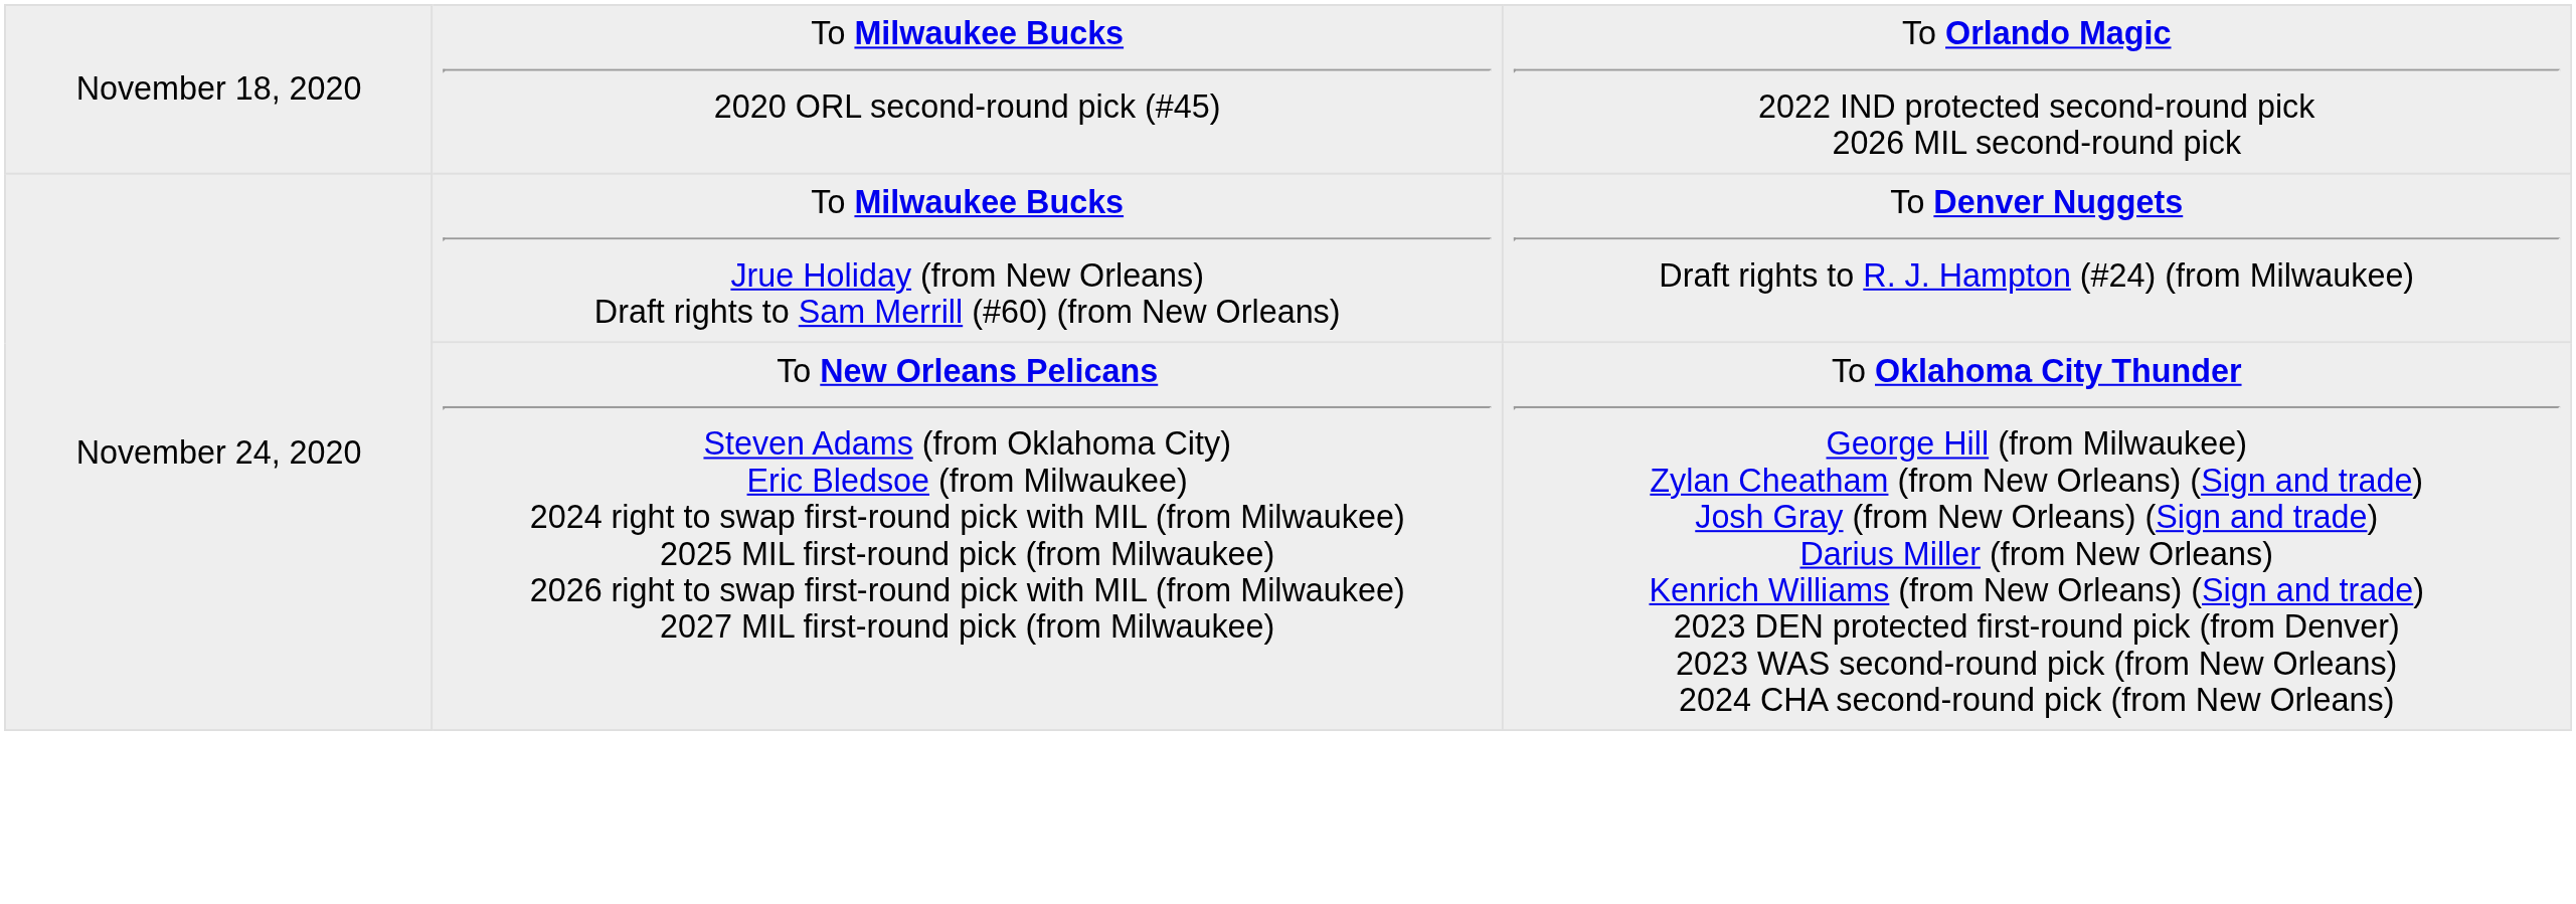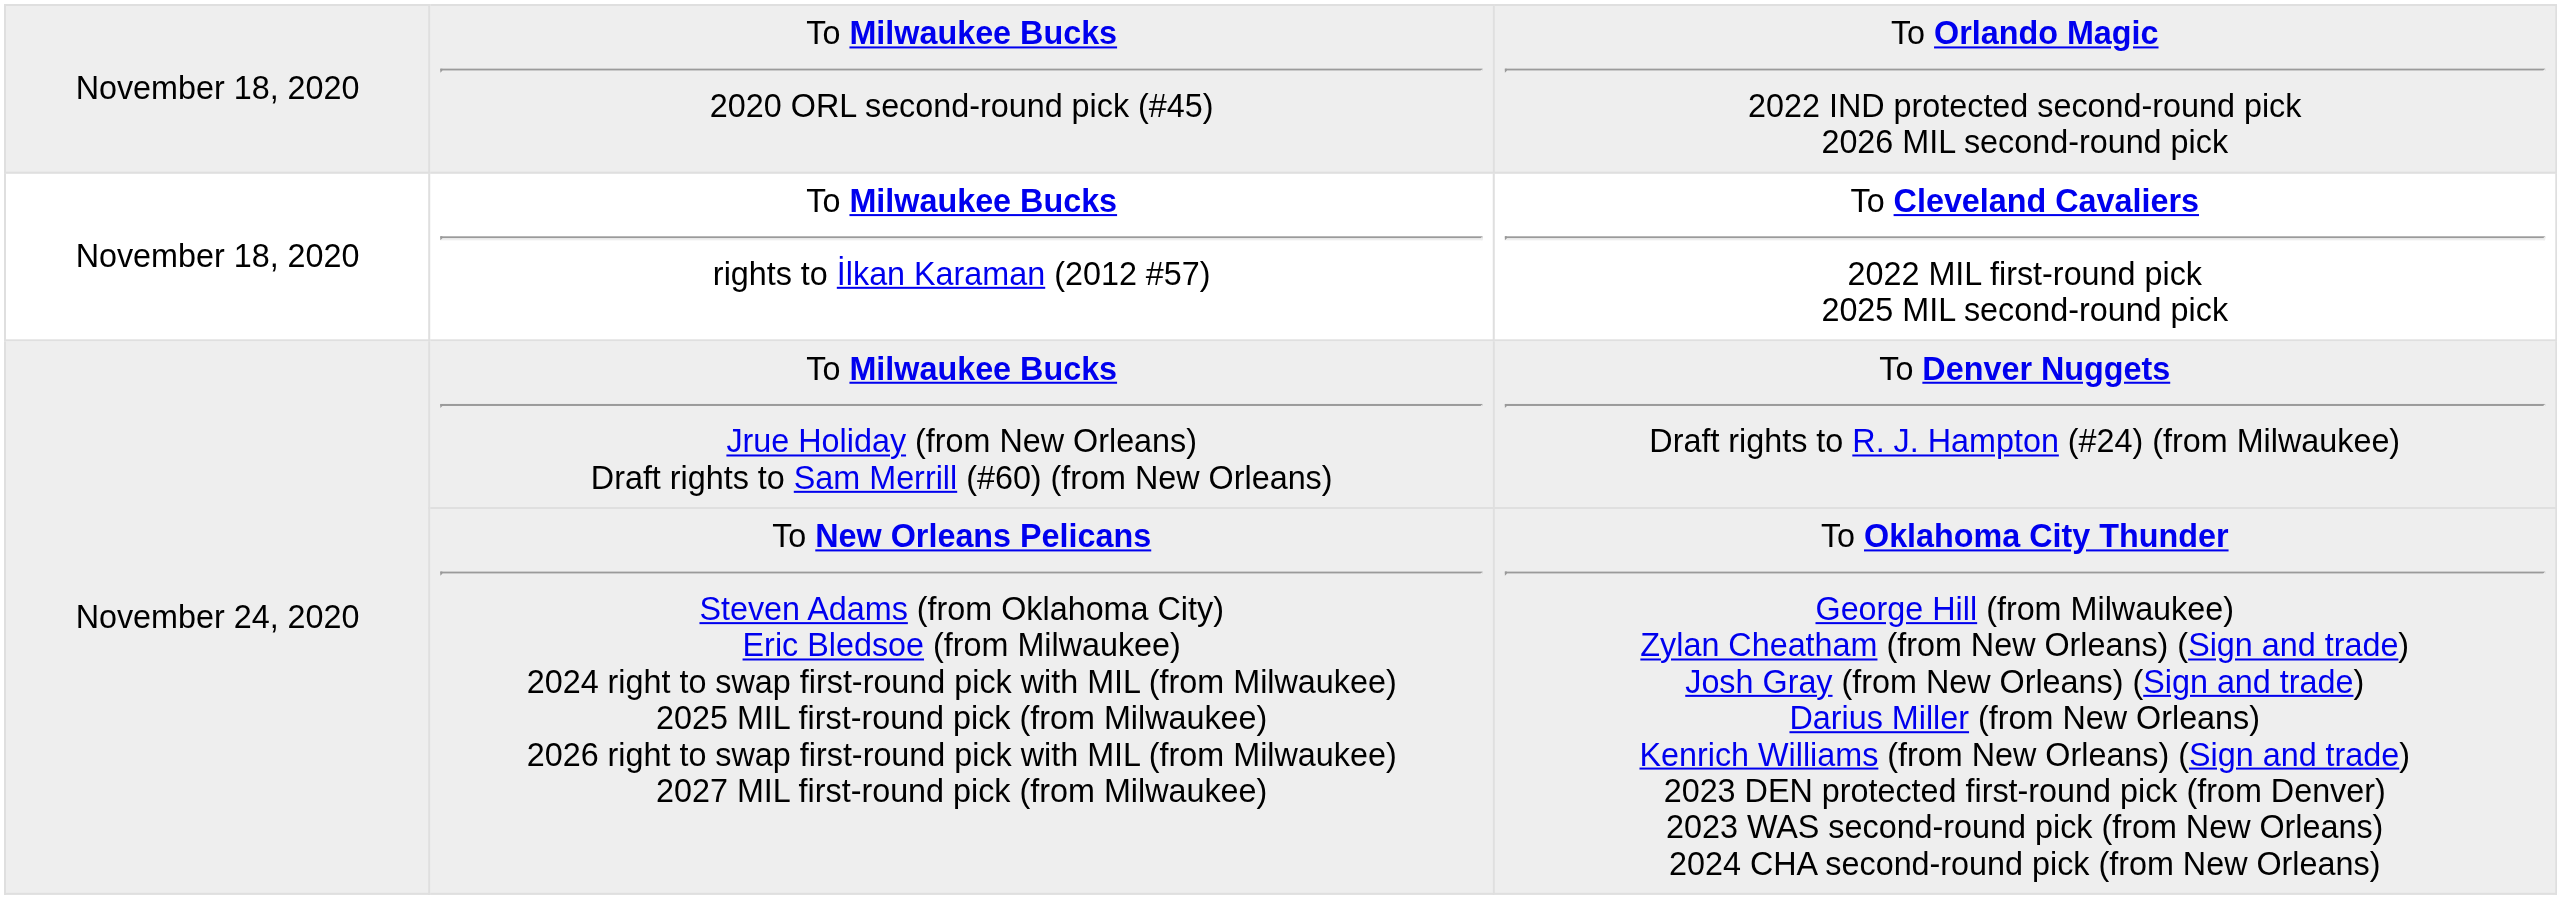+ row: November 18, 2020 | To Milwaukee Bucks rights to İlkan Karaman (2012 #57) | To Cleveland Cavaliers 2022 MIL first-round pick 2025 MIL second-round pick
